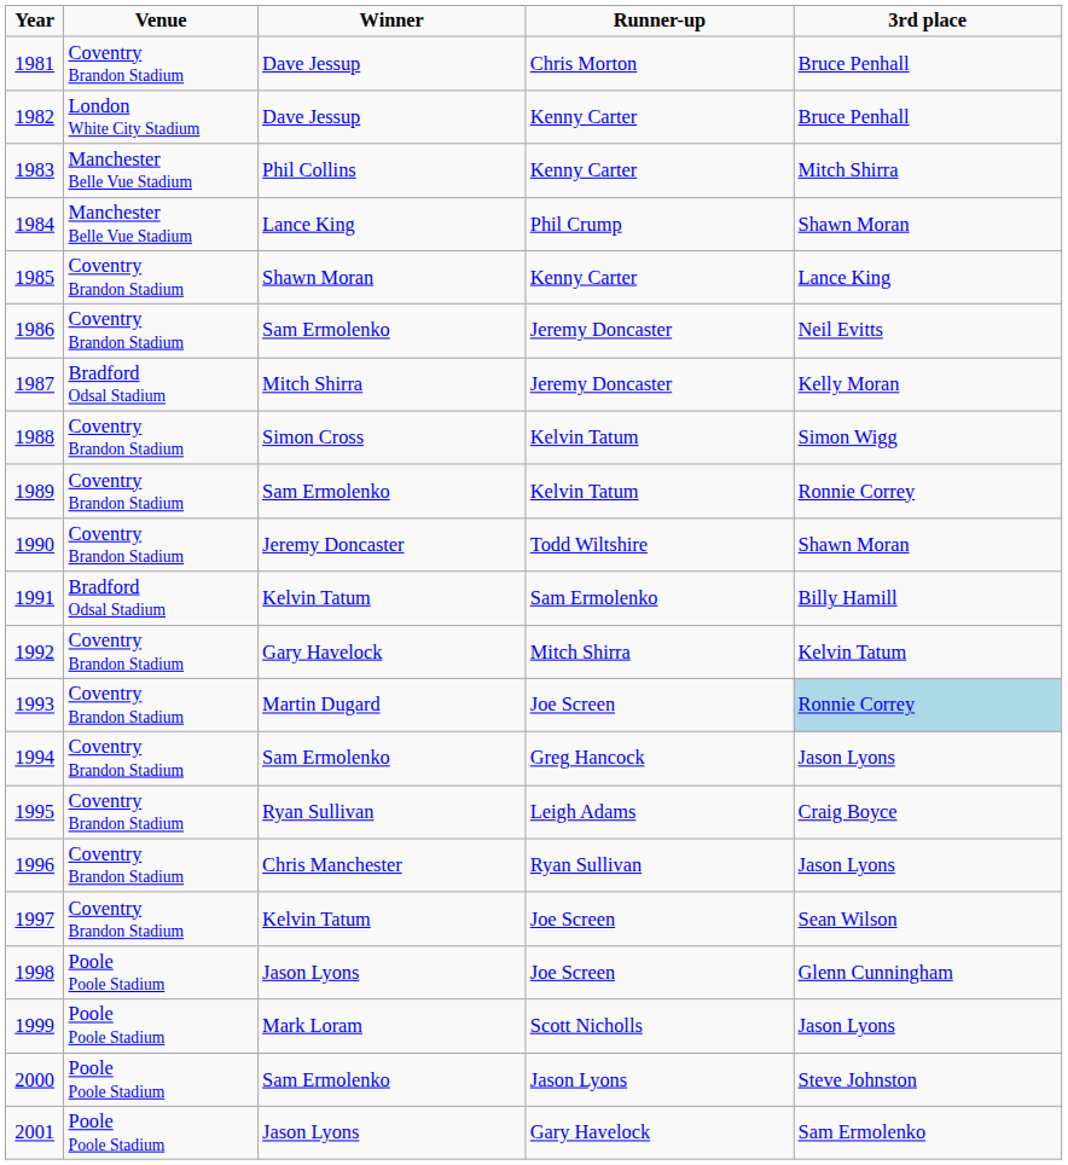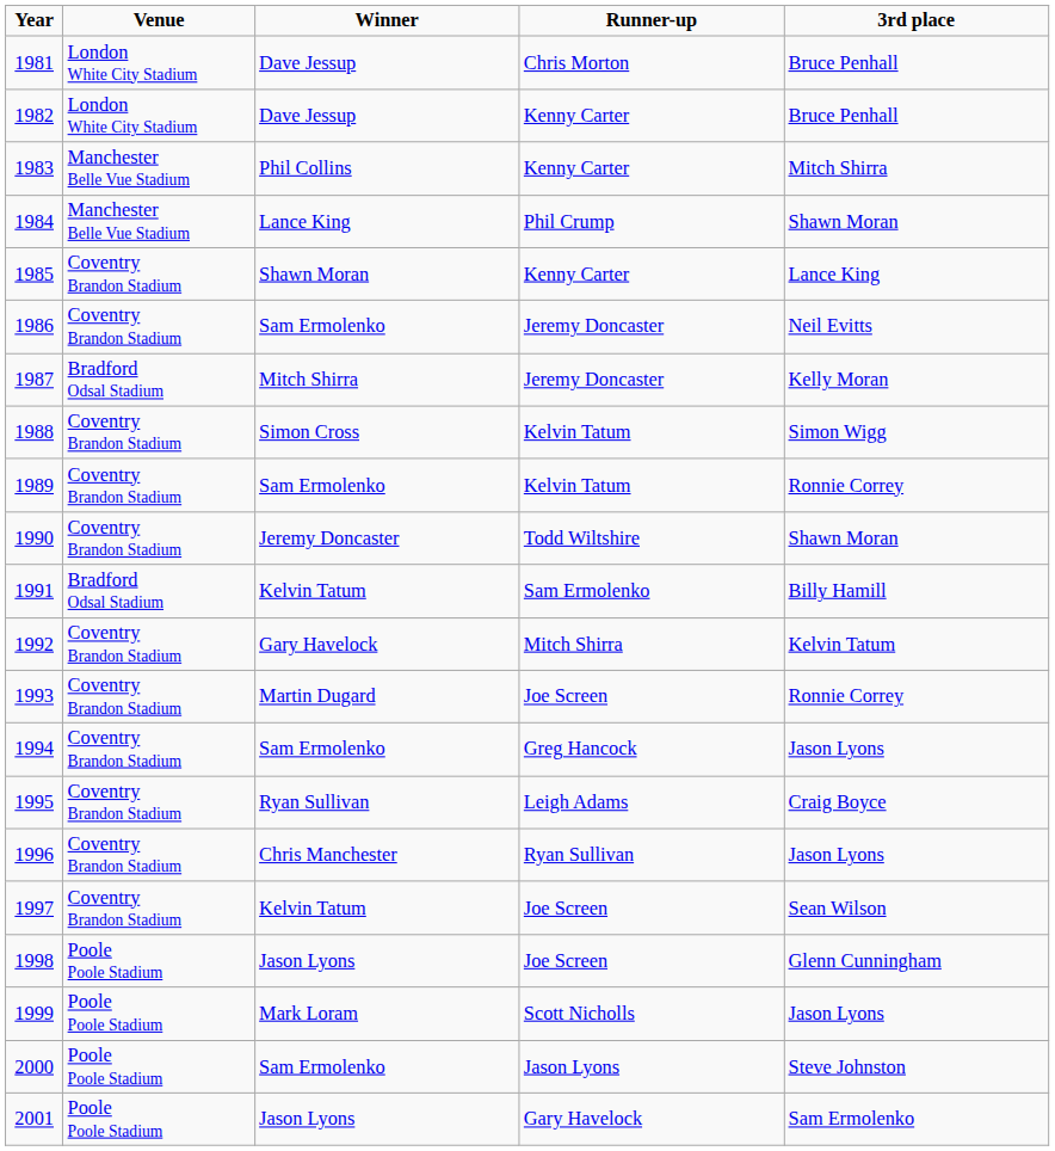1981 | Venue: Coventry Brandon Stadium -> London White City Stadium
1993 | 3rd place: lightblue background -> no background
